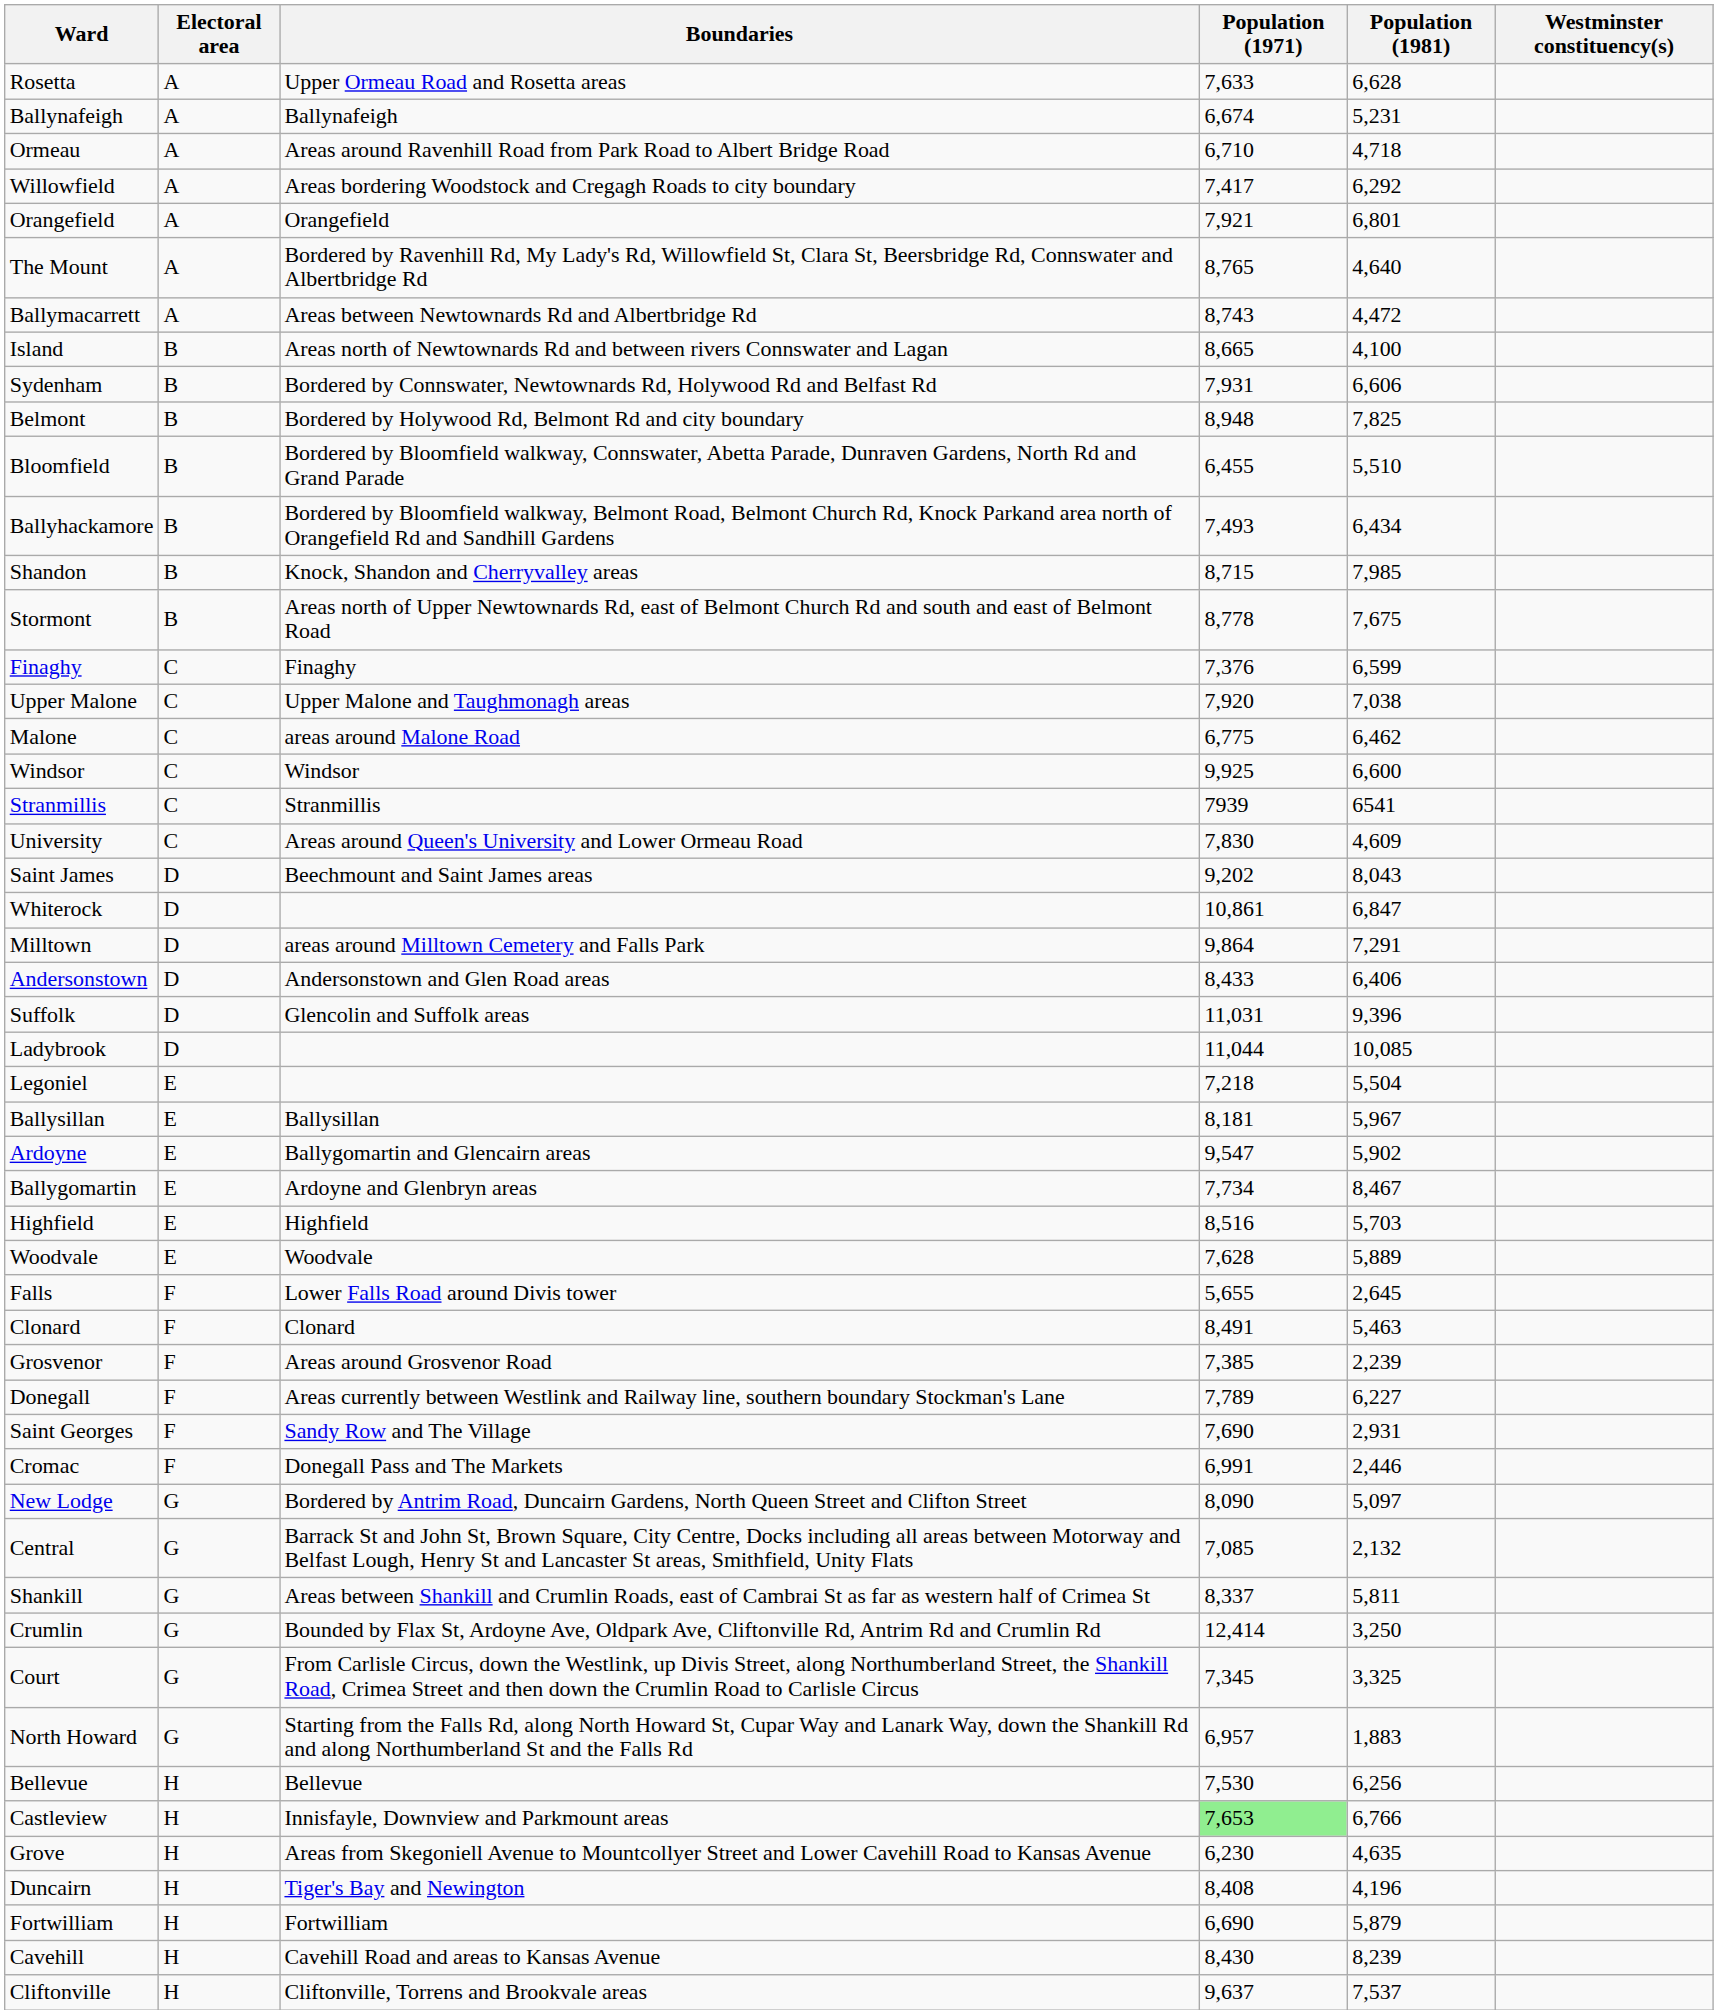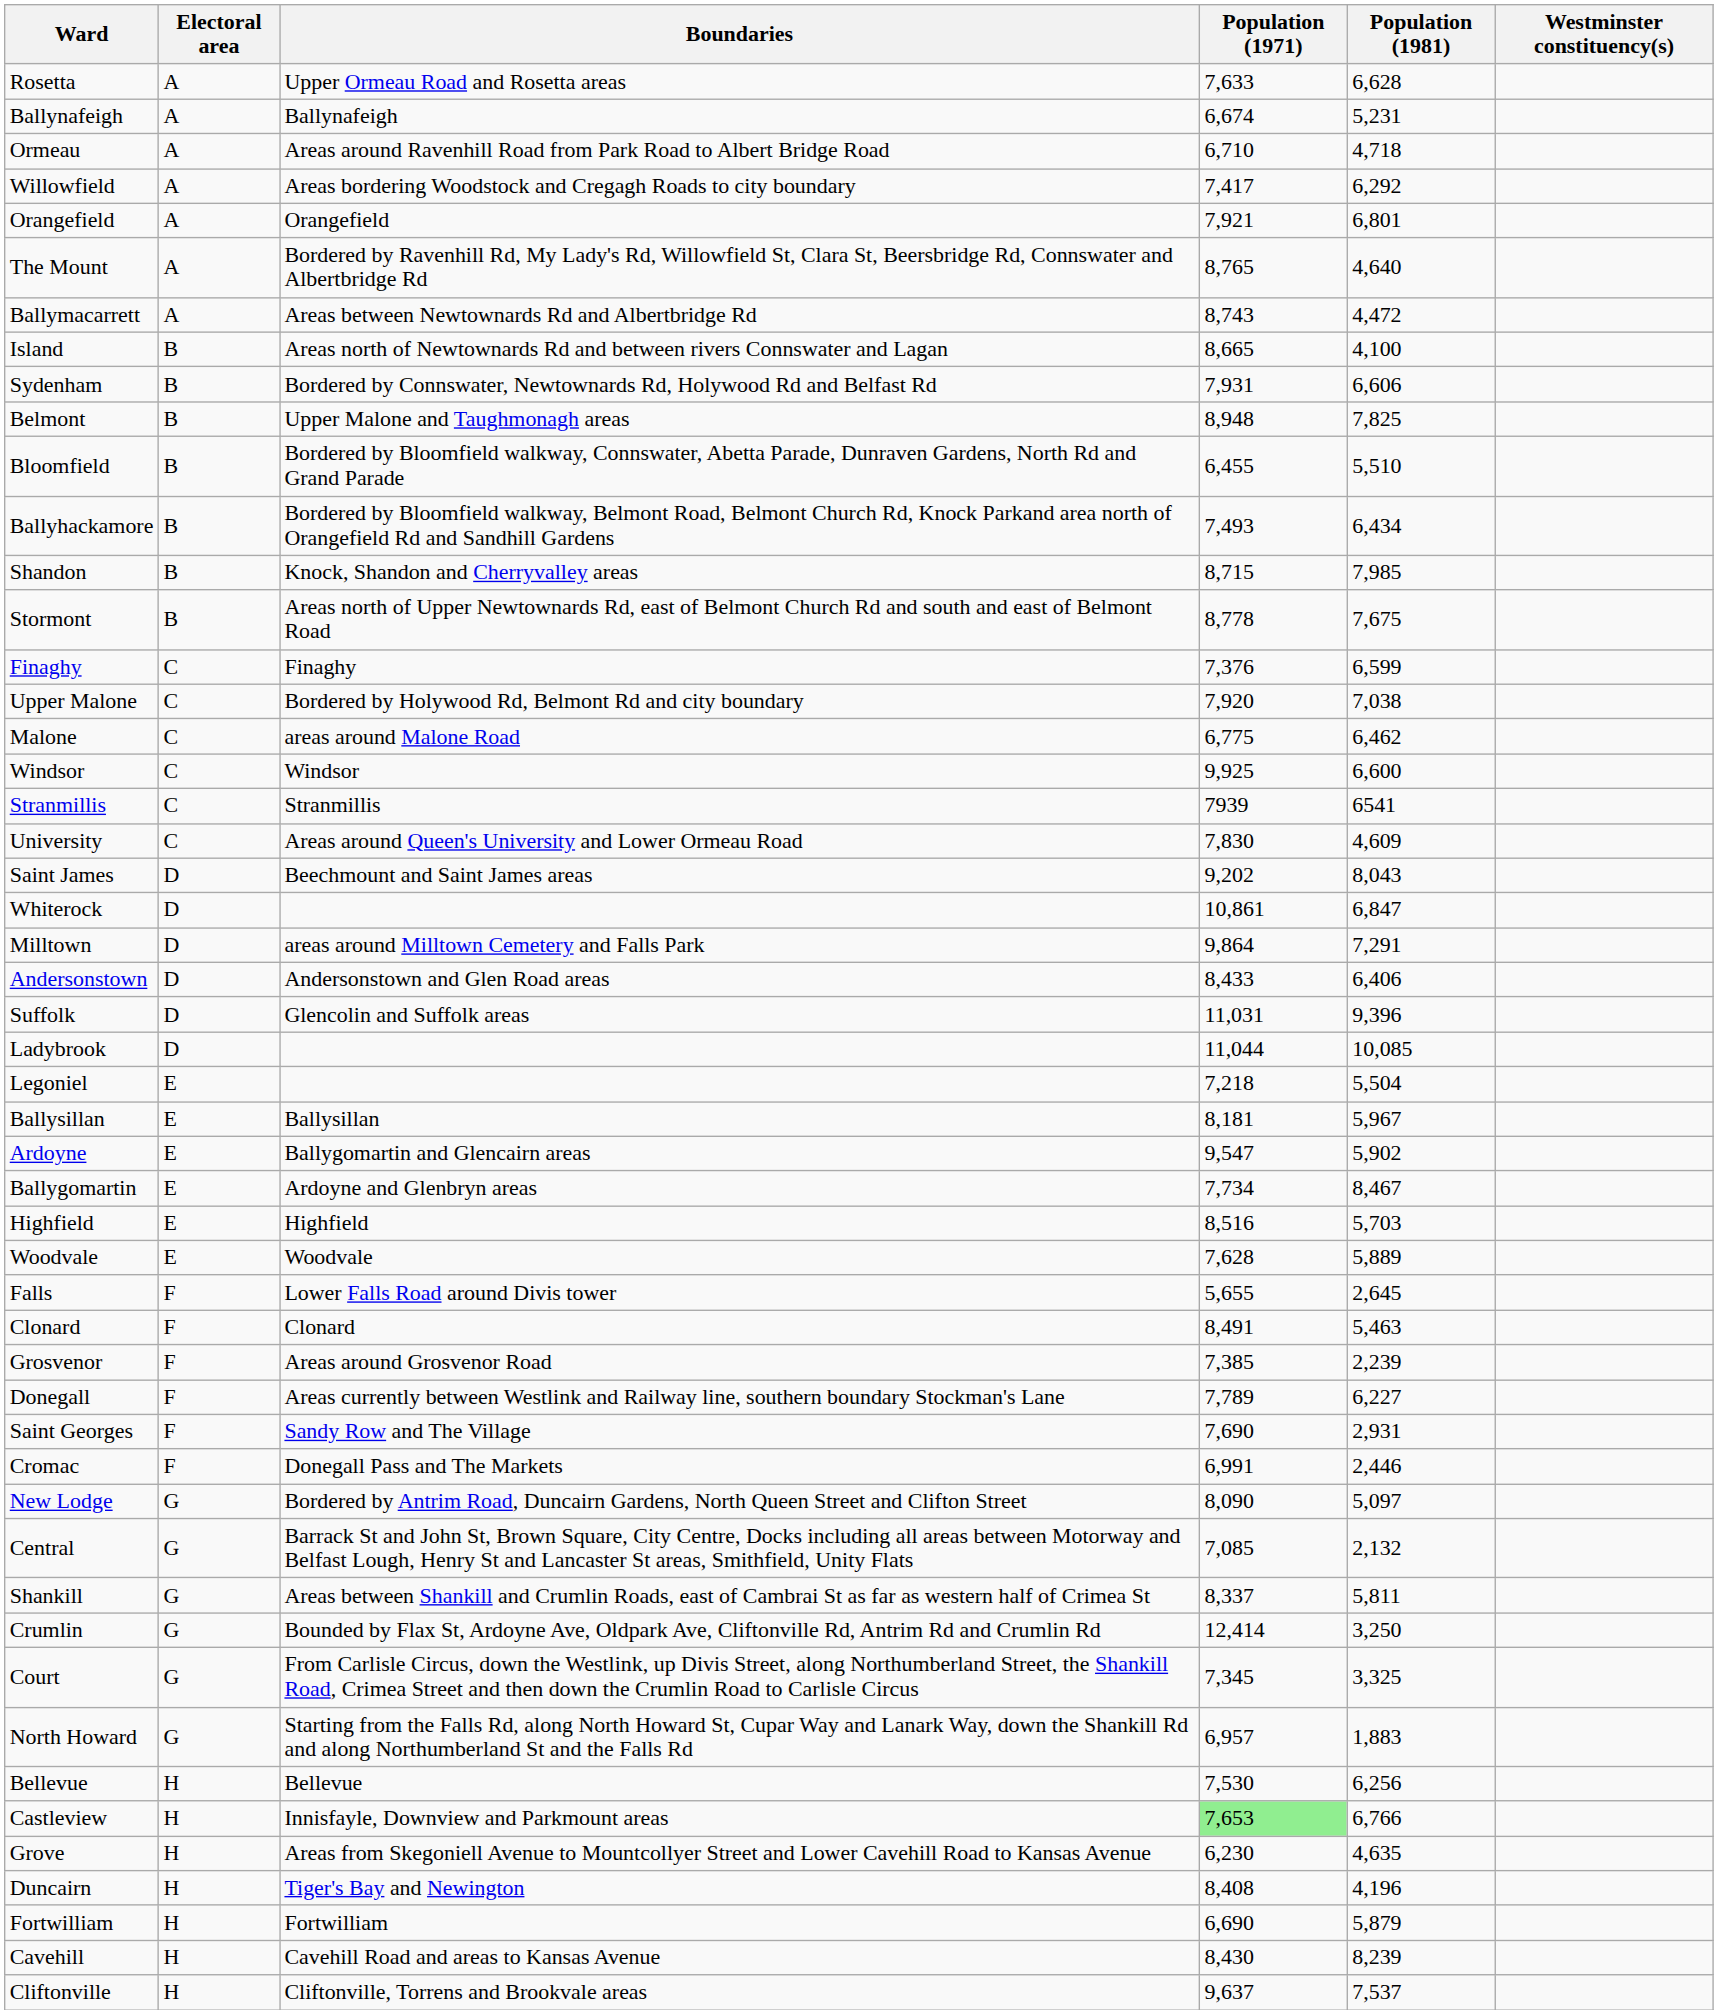Belmont | Boundaries: Bordered by Holywood Rd, Belmont Rd and city boundary -> Upper Malone and Taughmonagh areas
Upper Malone | Boundaries: Upper Malone and Taughmonagh areas -> Bordered by Holywood Rd, Belmont Rd and city boundary
